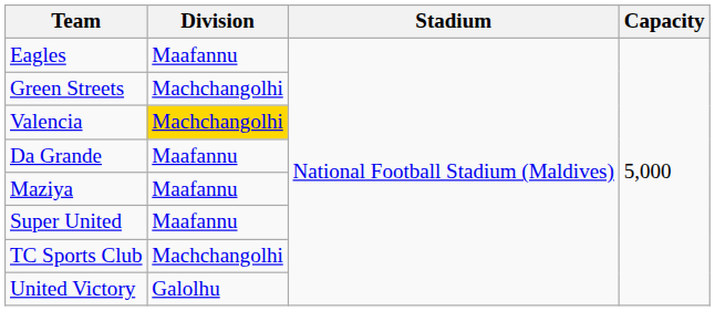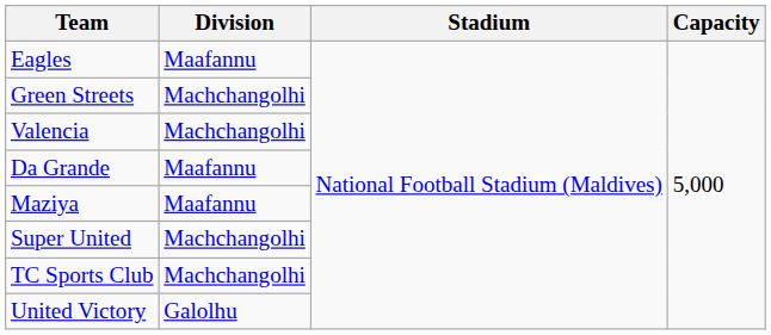Valencia | Division: gold background -> no background
Super United | Division: Maafannu -> Machchangolhi
